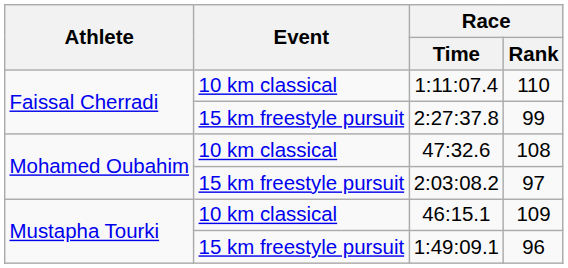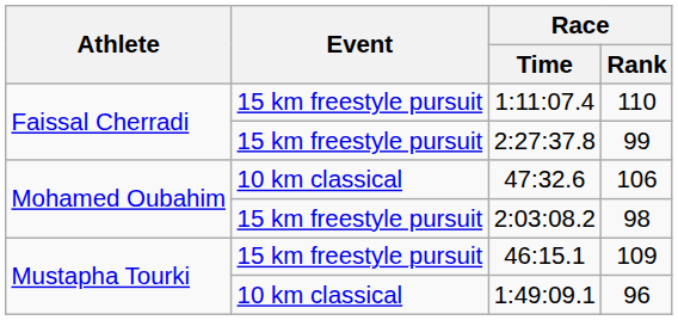1:11:07.4 | Event: 10 km classical -> 15 km freestyle pursuit
47:32.6 | Race / Rank: 108 -> 106
2:03:08.2 | Race / Rank: 97 -> 98
46:15.1 | Event: 10 km classical -> 15 km freestyle pursuit
1:49:09.1 | Event: 15 km freestyle pursuit -> 10 km classical
